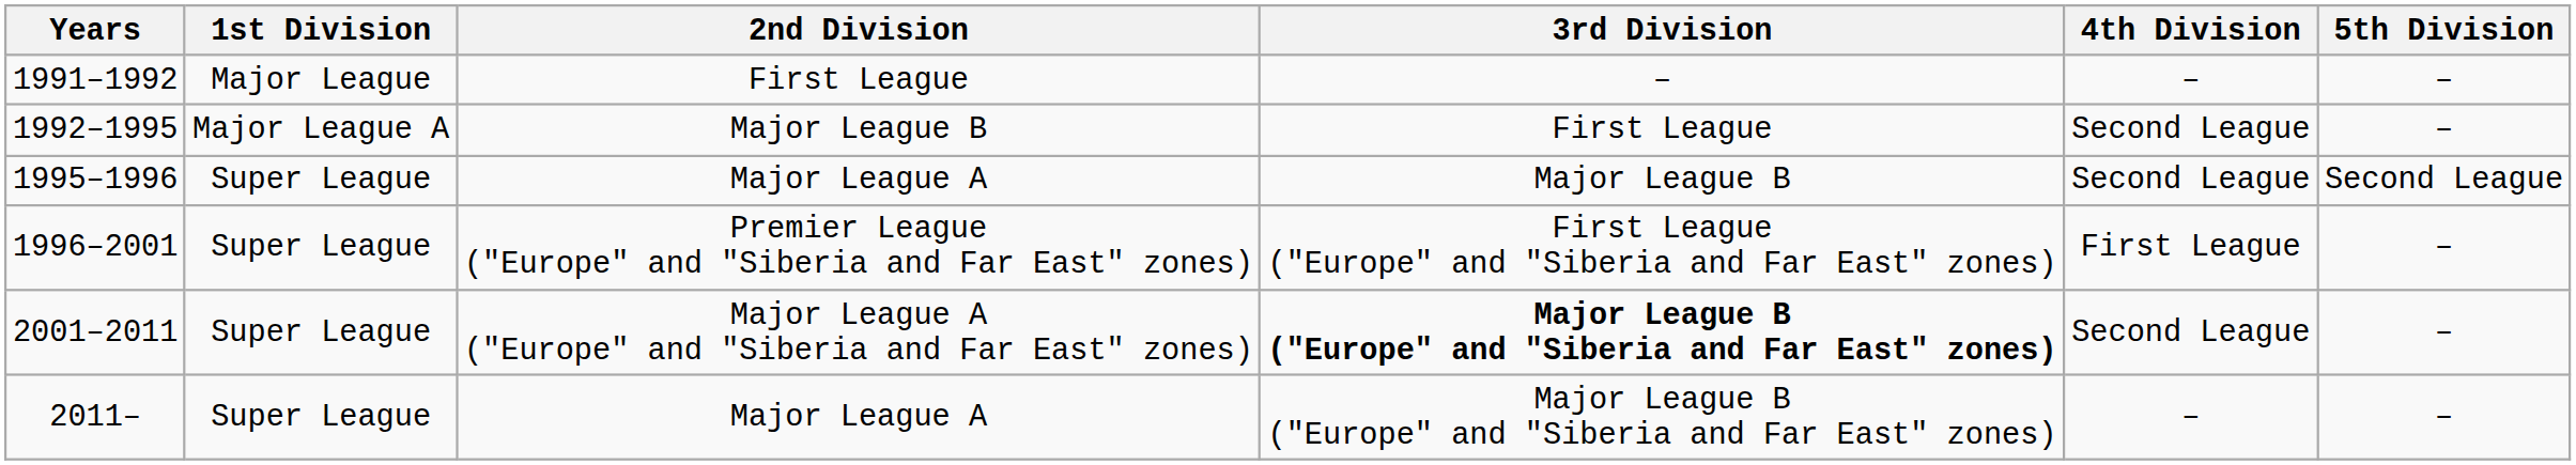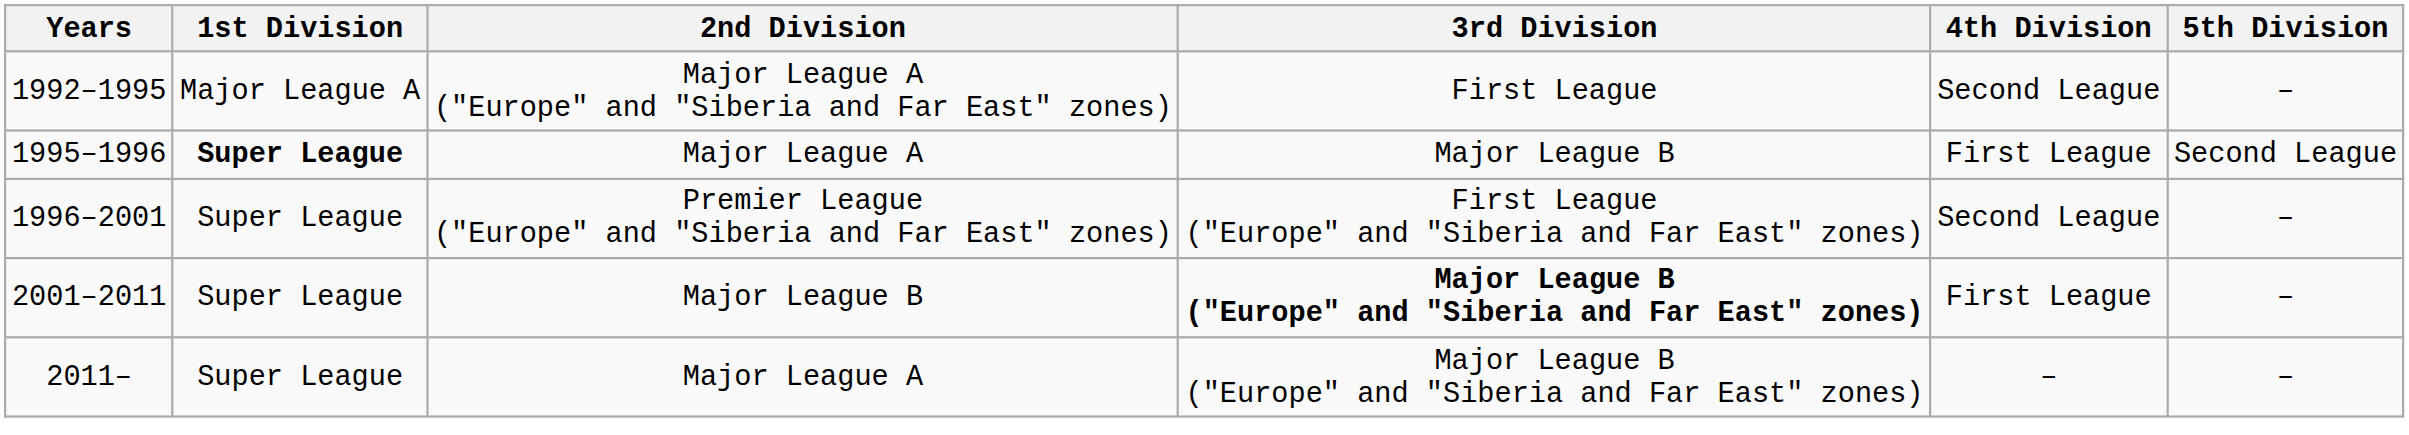- row: 1991–1992 | Major League | First League | – | – | –
1992–1995 | 2nd Division: Major League B -> Major League A ("Europe" and "Siberia and Far East" zones)
1995–1996 | 1st Division: normal -> bold
1995–1996 | 4th Division: Second League -> First League
1996–2001 | 4th Division: First League -> Second League
2001–2011 | 2nd Division: Major League A ("Europe" and "Siberia and Far East" zones) -> Major League B
2001–2011 | 4th Division: Second League -> First League
